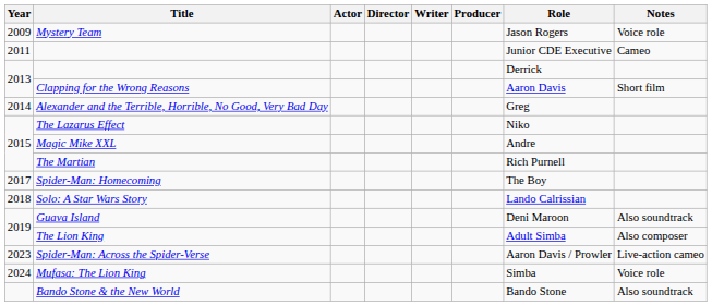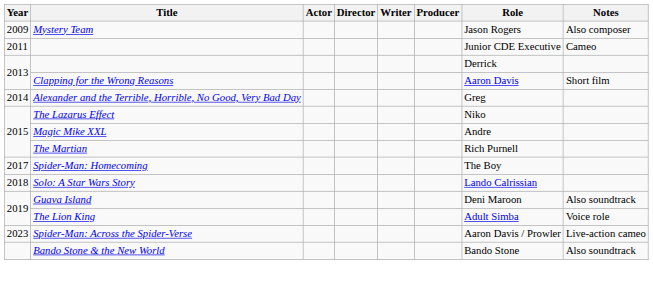Mystery Team | Notes: Voice role -> Also composer
The Lion King | Notes: Also composer -> Voice role
- row: 2024 | Mufasa: The Lion King | Simba | Voice role
